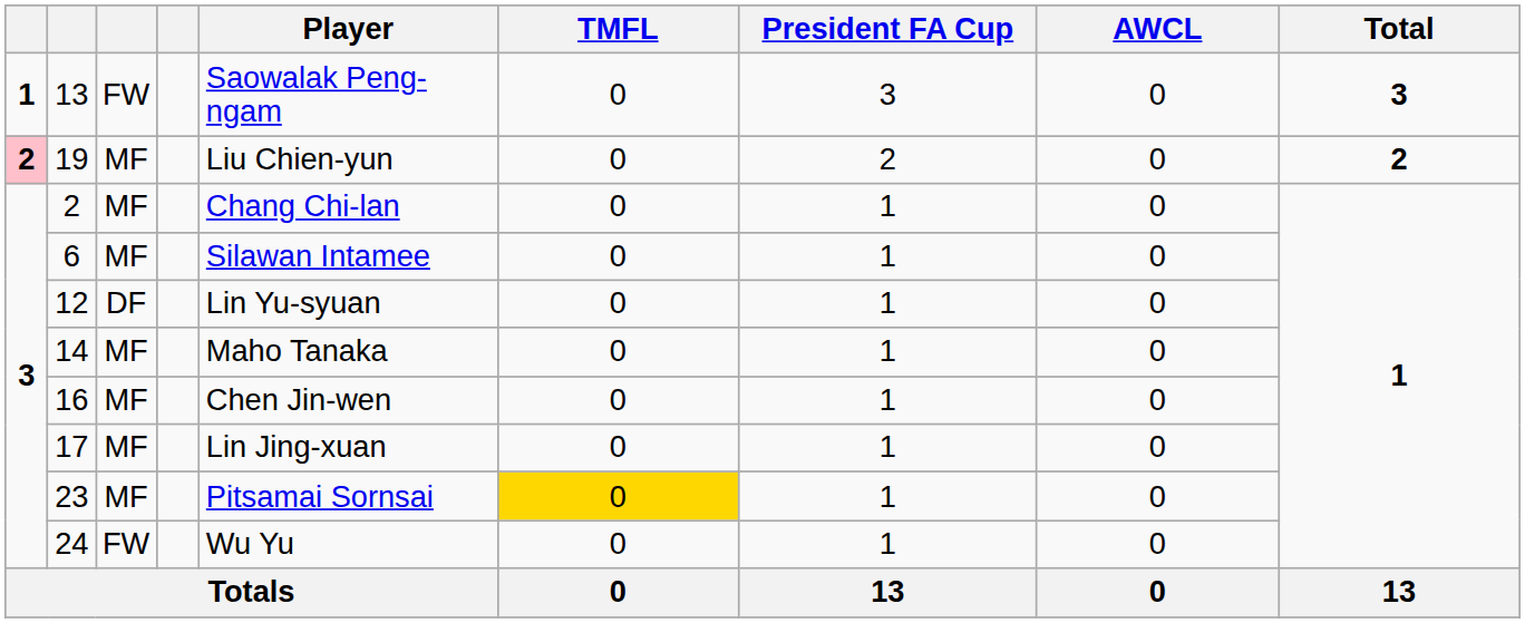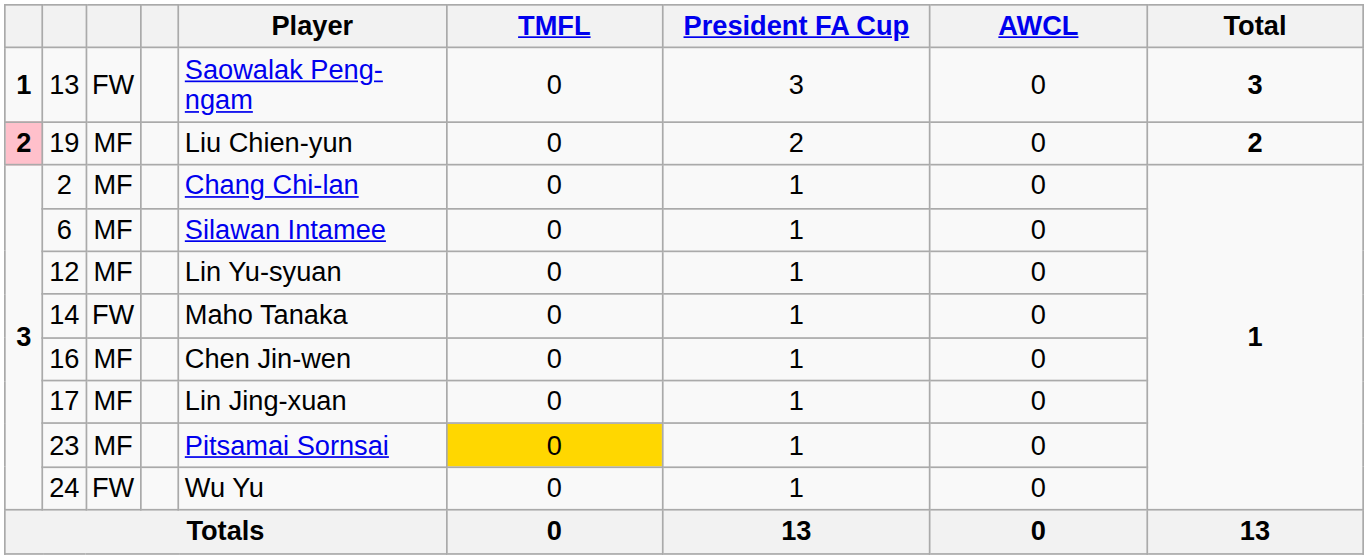12 | column 3: DF -> MF
14 | column 3: MF -> FW
